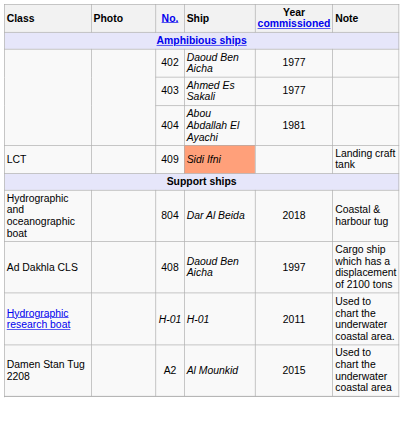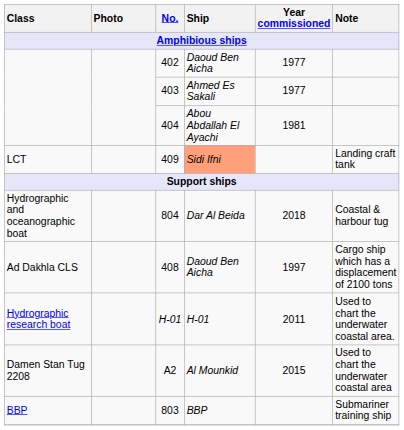+ row: BBP | 803 | BBP | Submariner training ship
